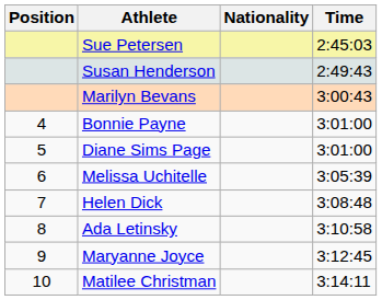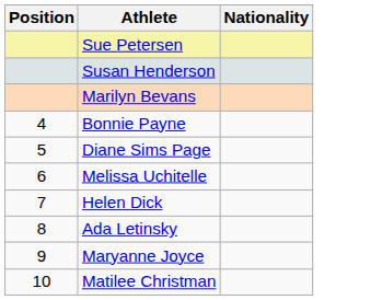- column: Time | 2:45:03 | 2:49:43 | 3:00:43 | 3:01:00 | 3:01:00 | 3:05:39 | 3:08:48 | 3:10:58 | 3:12:45 | 3:14:11
